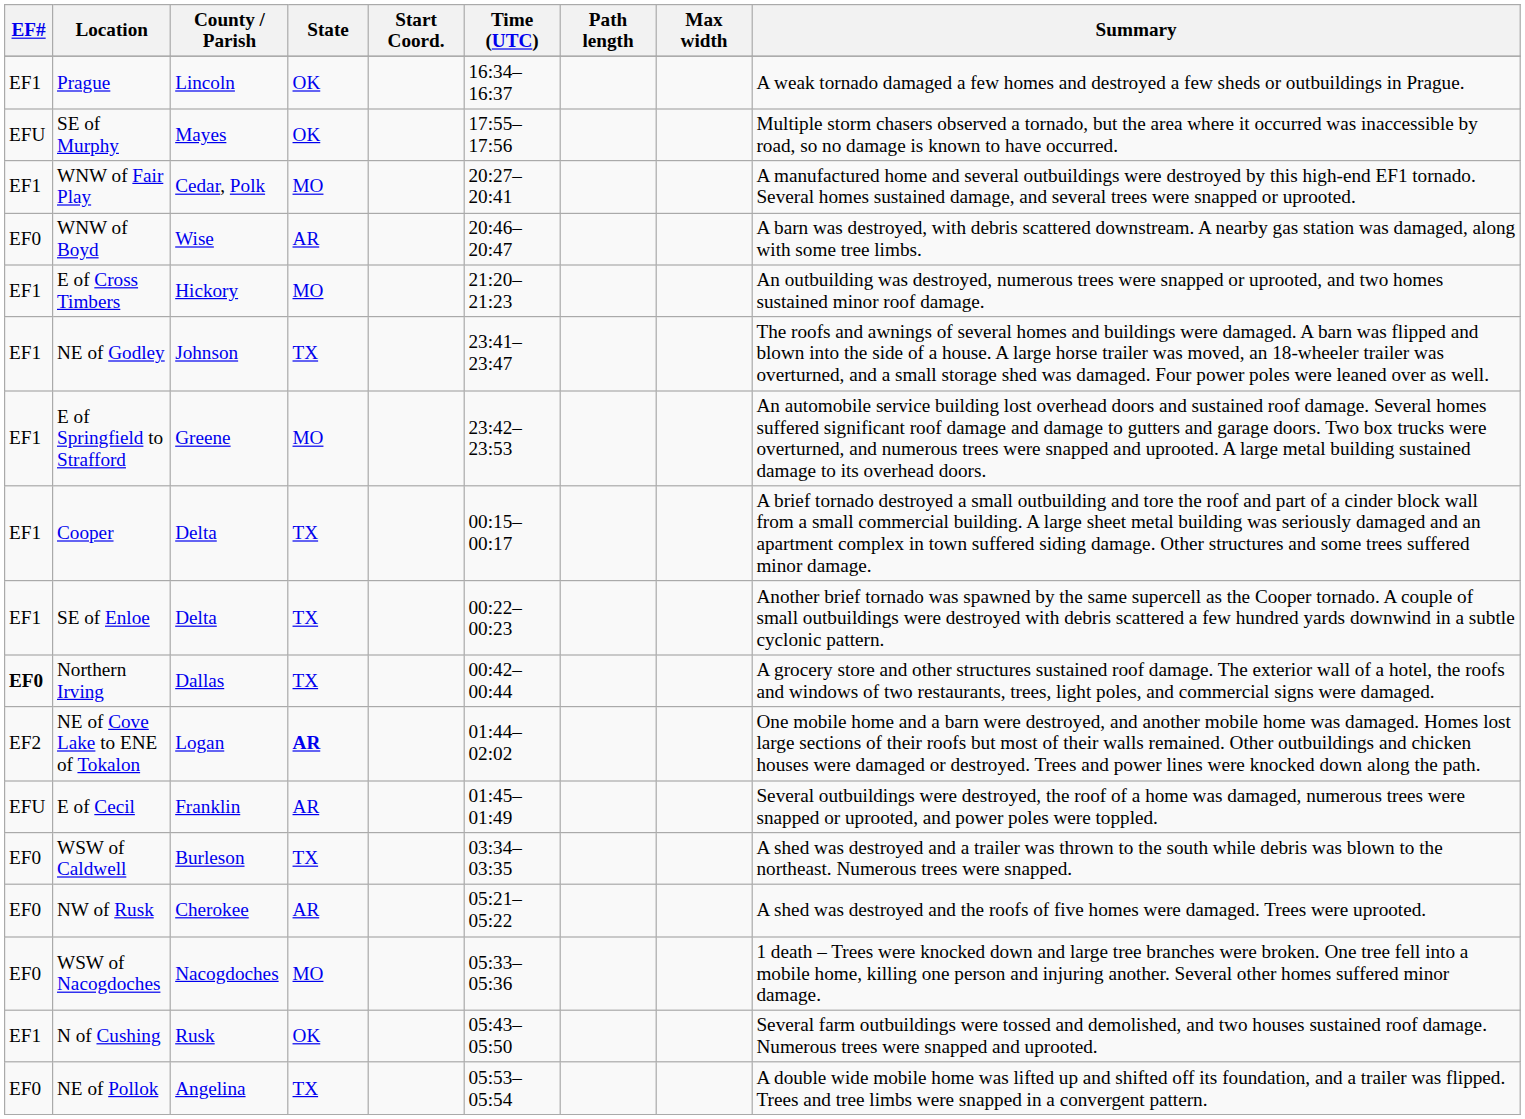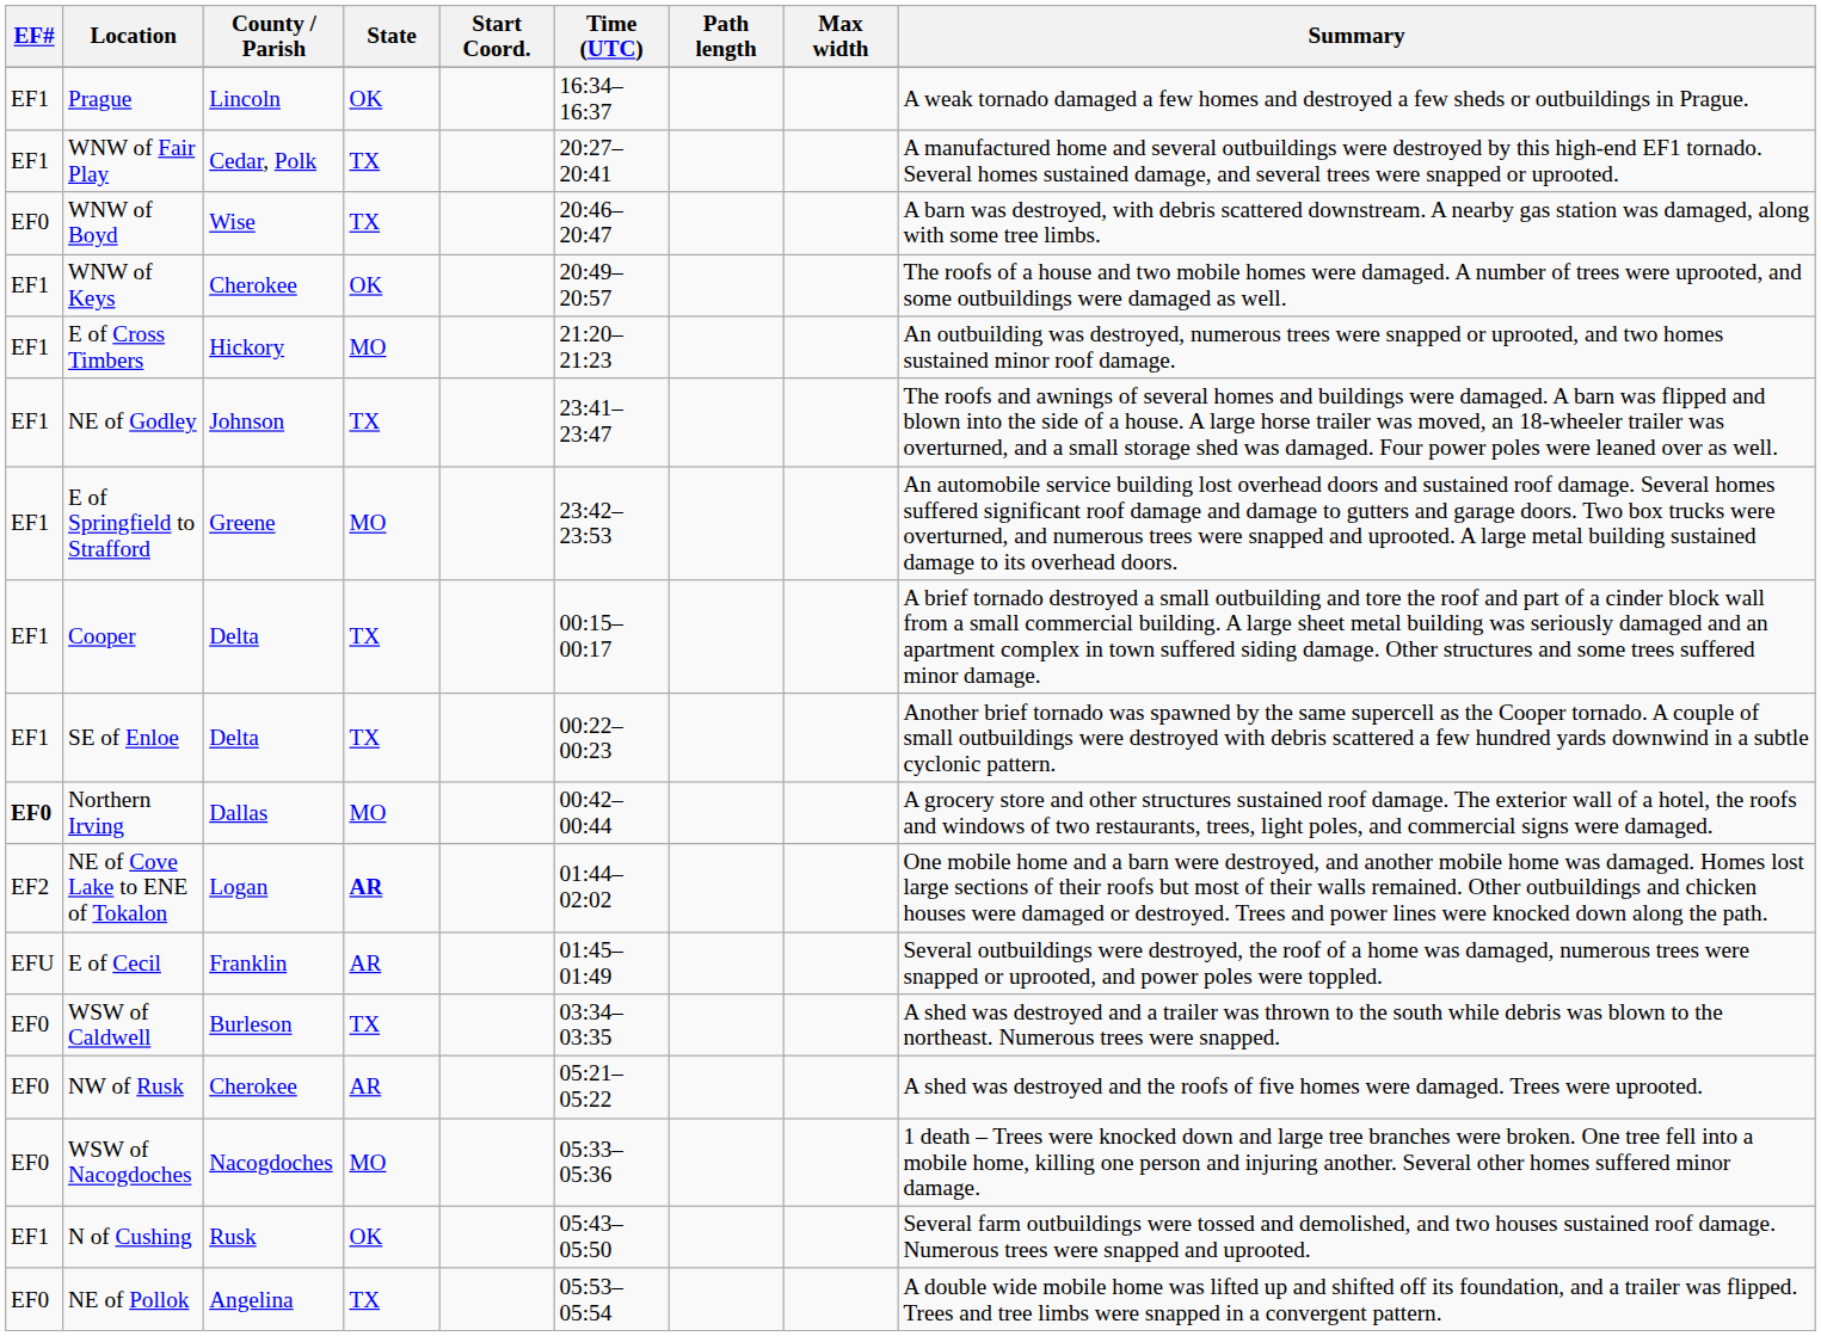- row: EFU | SE of Murphy | Mayes | OK | 17:55–17:56 | Multiple storm chasers observed a tornado, but the area where it occurred was inaccessible by road, so no damage is known to have occurred.
WNW of Fair Play | State: MO -> TX
WNW of Boyd | State: AR -> TX
+ row: EF1 | WNW of Keys | Cherokee | OK | 20:49–20:57 | The roofs of a house and two mobile homes were damaged. A number of trees were uprooted, and some outbuildings were damaged as well.
Northern Irving | State: TX -> MO
